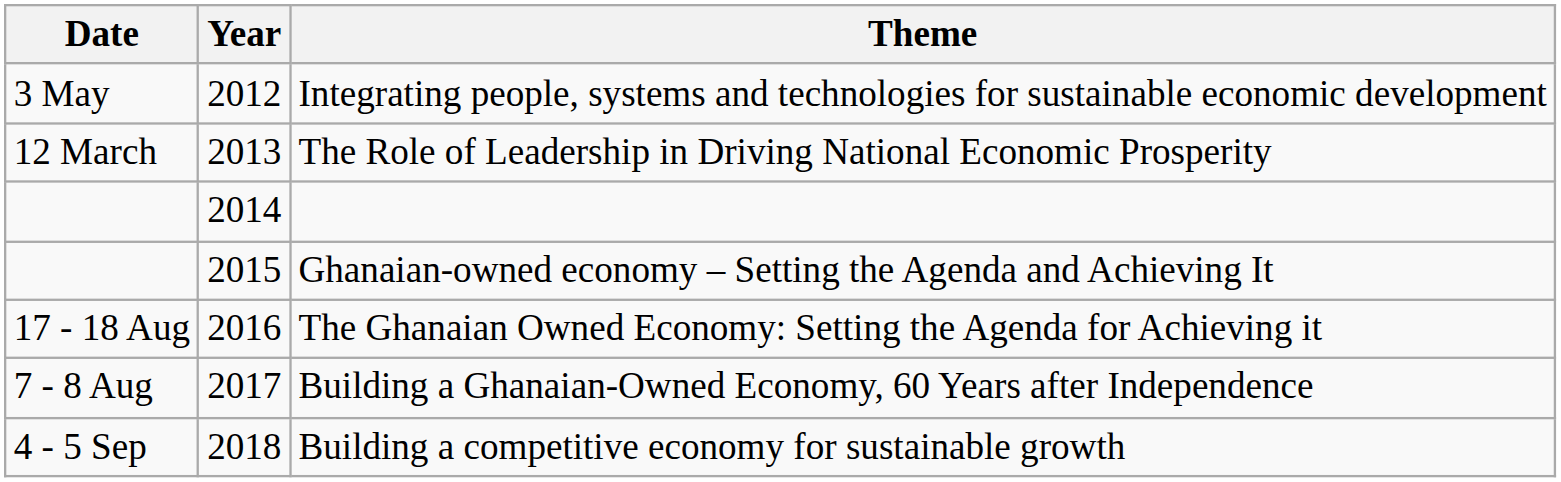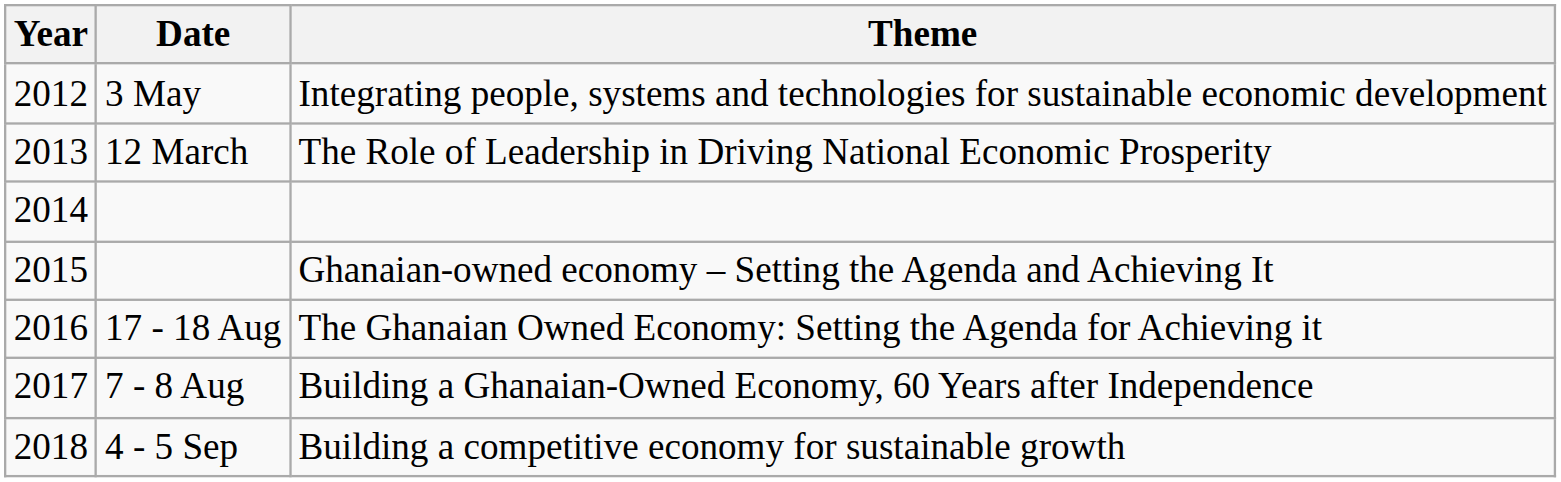columns swapped: Year <-> Date
